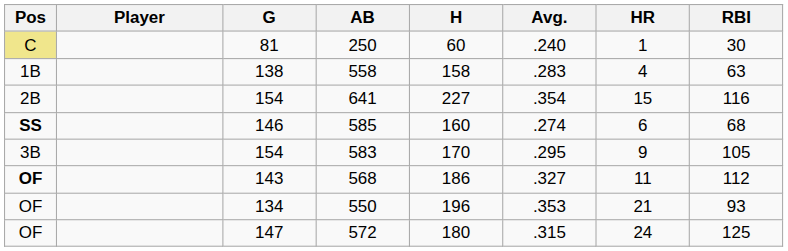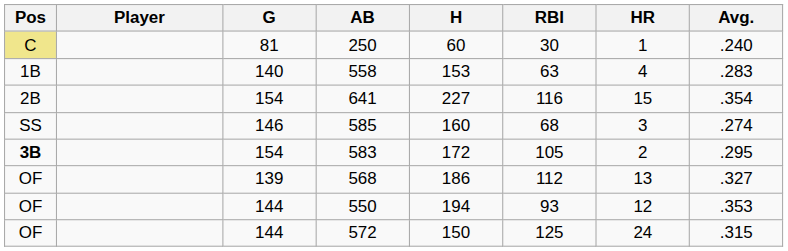columns swapped: Avg. <-> RBI
558 | G: 138 -> 140
558 | H: 158 -> 153
585 | Pos: bold -> normal
585 | HR: 6 -> 3
583 | Pos: normal -> bold
583 | H: 170 -> 172
583 | HR: 9 -> 2
568 | Pos: bold -> normal
568 | G: 143 -> 139
568 | HR: 11 -> 13
550 | G: 134 -> 144
550 | H: 196 -> 194
550 | HR: 21 -> 12
572 | G: 147 -> 144
572 | H: 180 -> 150
